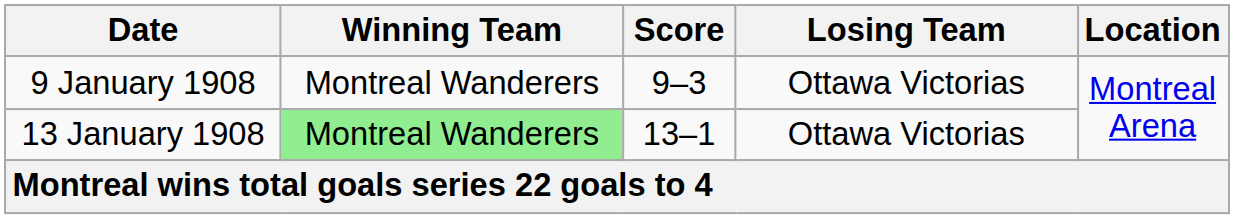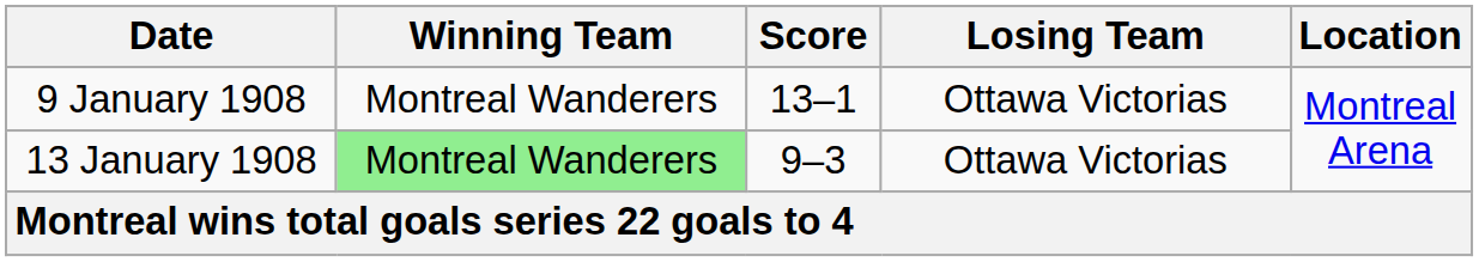9 January 1908 | Score: 9–3 -> 13–1
13 January 1908 | Score: 13–1 -> 9–3
